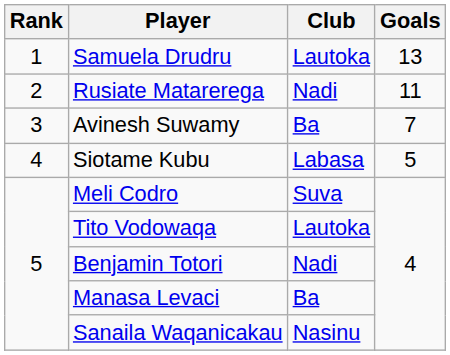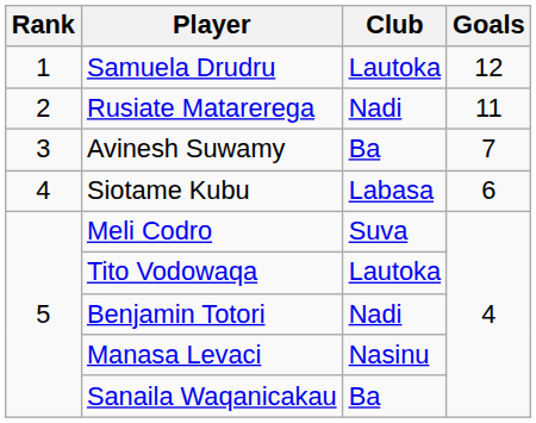Samuela Drudru | Goals: 13 -> 12
Siotame Kubu | Goals: 5 -> 6
Manasa Levaci | Club: Ba -> Nasinu
Sanaila Waqanicakau | Club: Nasinu -> Ba
